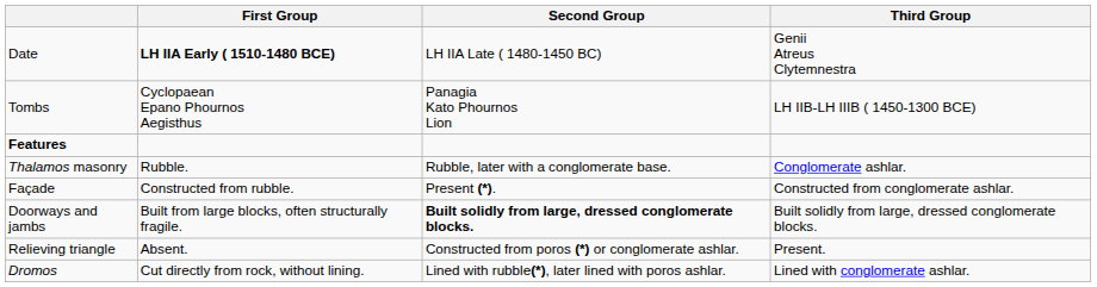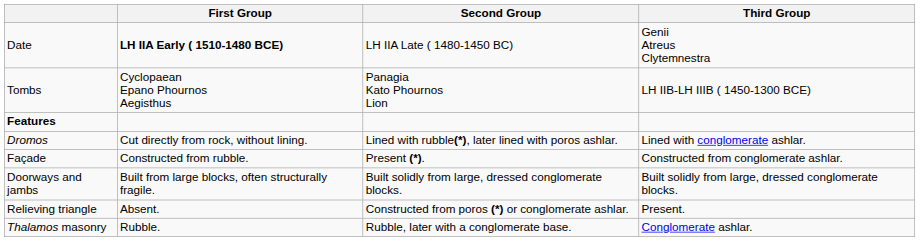rows swapped: Dromos <-> Thalamos masonry
Doorways and jambs | Second Group: bold -> normal
